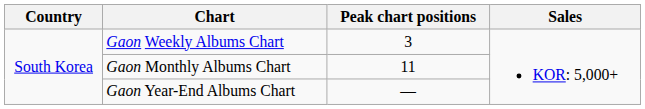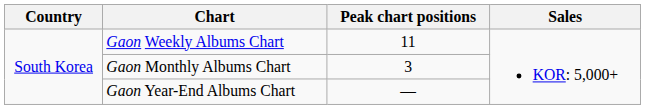Gaon Weekly Albums Chart | Peak chart positions: 3 -> 11
Gaon Monthly Albums Chart | Peak chart positions: 11 -> 3
